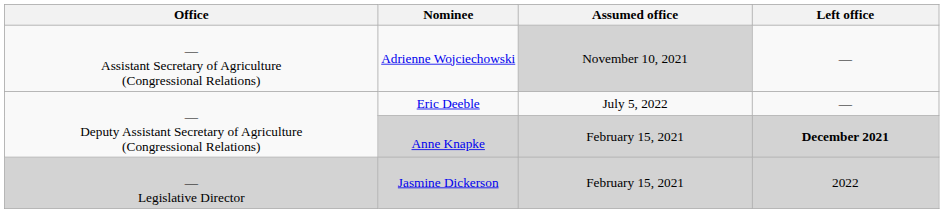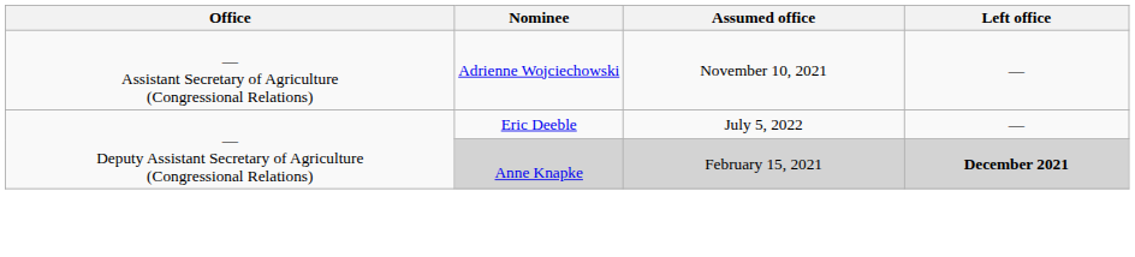Adrienne Wojciechowski | Assumed office: lightgrey background -> no background
- row: — Legislative Director | Jasmine Dickerson | February 15, 2021 | 2022
